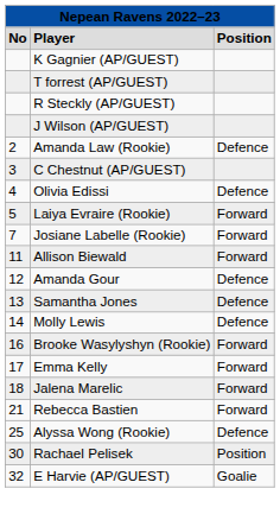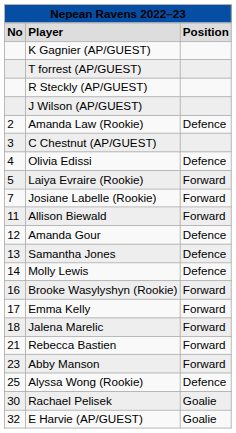+ row: 23 | Abby Manson | Forward
Rachael Pelisek | column 3: Position -> Goalie
